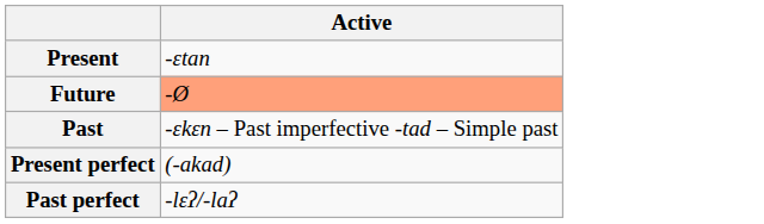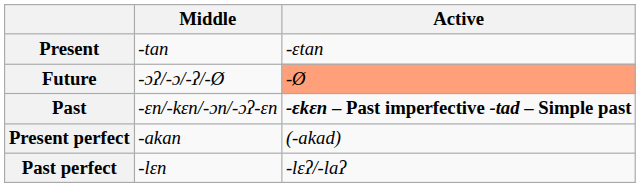+ column: Middle | -tan | -ɔʔ/-ɔ/-ʔ/-Ø | -ɛn/-kɛn/-ɔn/-ɔʔ-ɛn | -akan | -lɛn
Past | Active: normal -> bold
